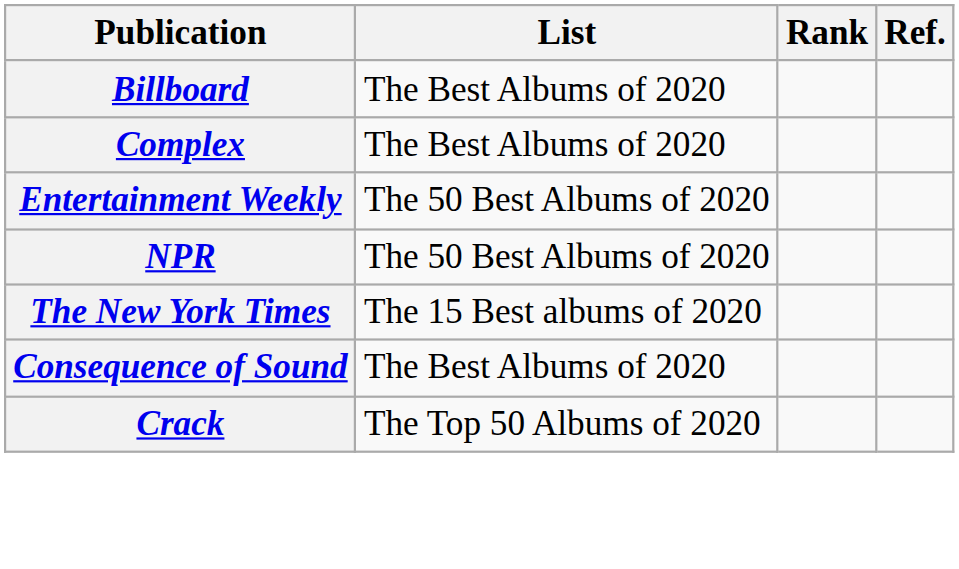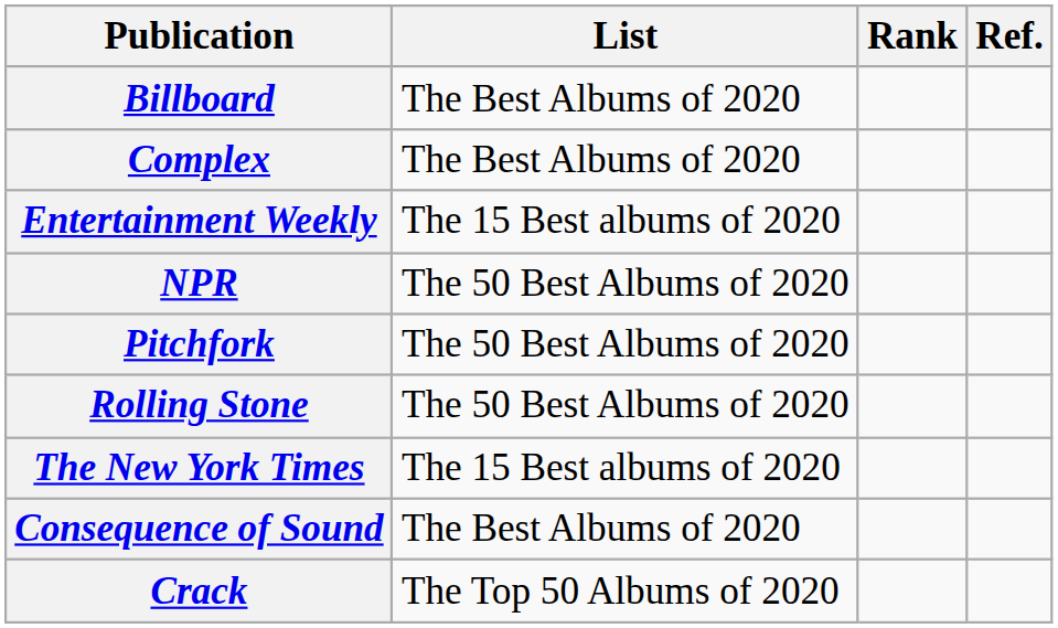Entertainment Weekly | List: The 50 Best Albums of 2020 -> The 15 Best albums of 2020
+ row: Pitchfork | The 50 Best Albums of 2020
+ row: Rolling Stone | The 50 Best Albums of 2020
